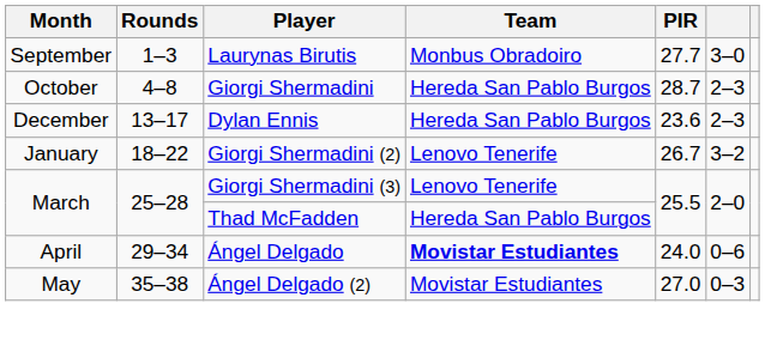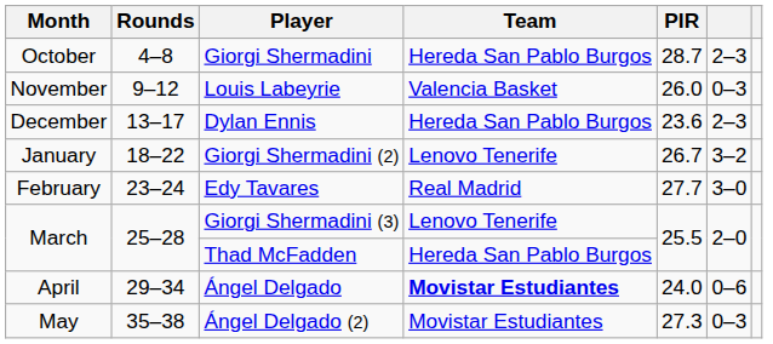- row: September | 1–3 | Laurynas Birutis | Monbus Obradoiro | 27.7 | 3–0
+ row: November | 9–12 | Louis Labeyrie | Valencia Basket | 26.0 | 0–3
+ row: February | 23–24 | Edy Tavares | Real Madrid | 27.7 | 3–0
Ángel Delgado (2) | PIR: 27.0 -> 27.3
